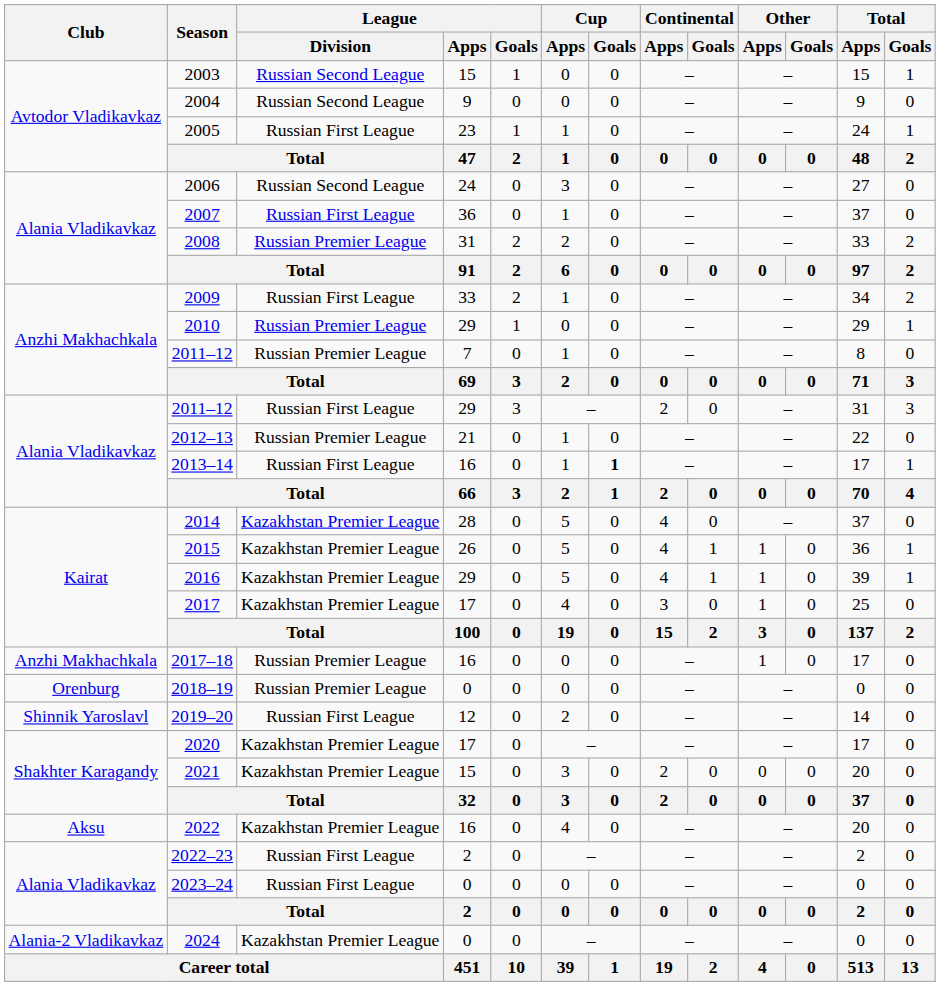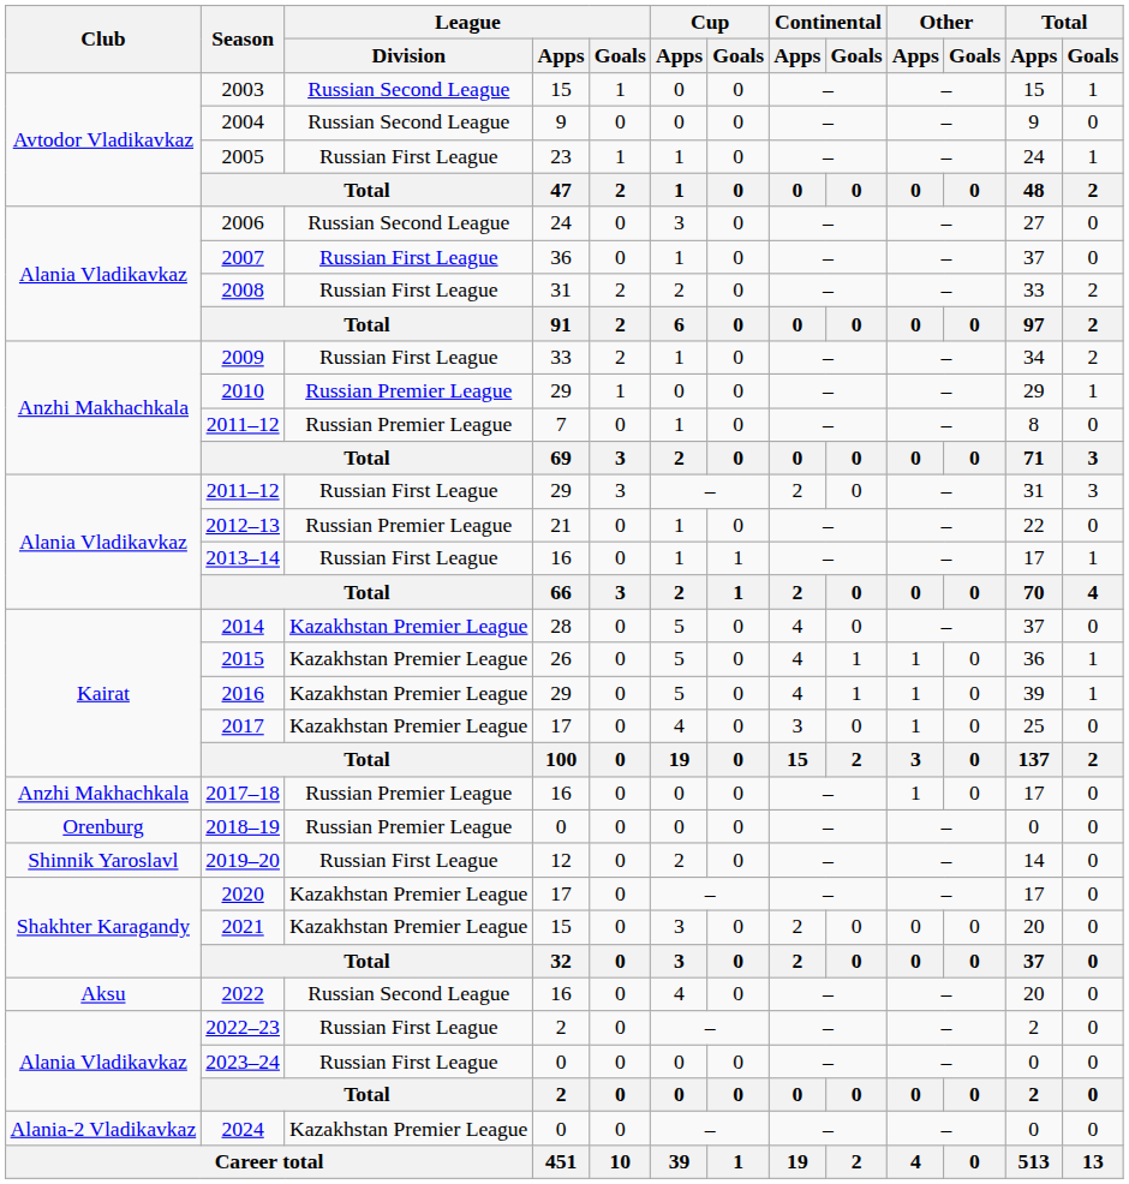2008 | League / Division: Russian Premier League -> Russian First League
2013–14 | Cup / Goals: bold -> normal
2022 | League / Division: Kazakhstan Premier League -> Russian Second League
